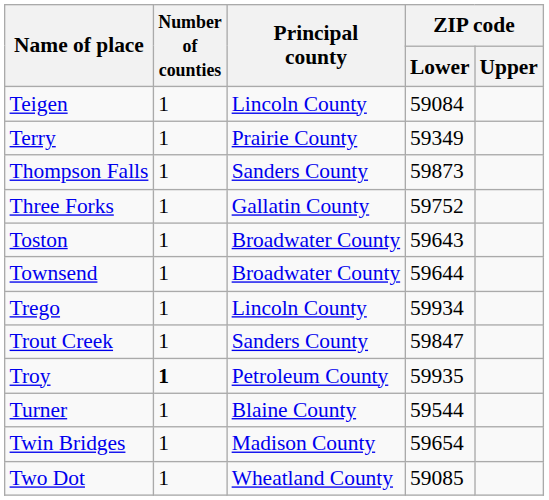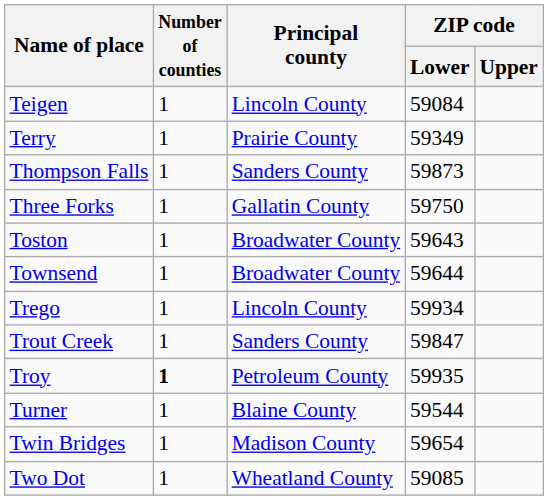Three Forks | ZIP code / Lower: 59752 -> 59750
